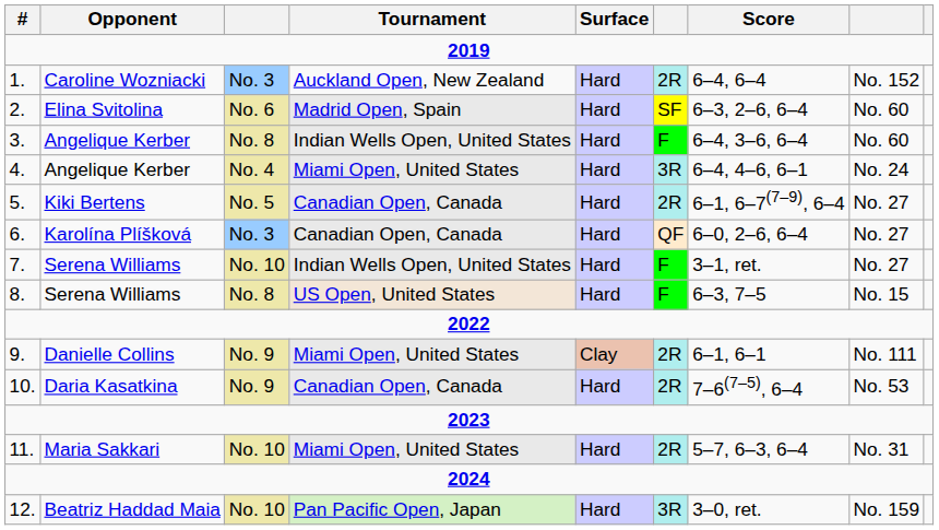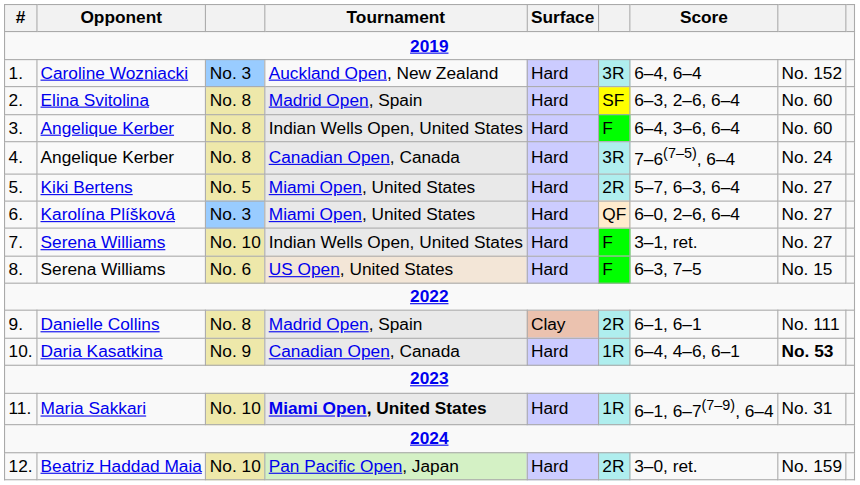1. | column 6: 2R -> 3R
2. | column 3: No. 6 -> No. 8
4. | column 3: No. 4 -> No. 8
4. | Tournament: Miami Open, United States -> Canadian Open, Canada
4. | Score: 6–4, 4–6, 6–1 -> 7–6(7–5), 6–4
5. | Tournament: Canadian Open, Canada -> Miami Open, United States
5. | Score: 6–1, 6–7(7–9), 6–4 -> 5–7, 6–3, 6–4
6. | Tournament: Canadian Open, Canada -> Miami Open, United States
8. | column 3: No. 8 -> No. 6
9. | column 3: No. 9 -> No. 8
9. | Tournament: Miami Open, United States -> Madrid Open, Spain
10. | column 6: 2R -> 1R
10. | Score: 7–6(7–5), 6–4 -> 6–4, 4–6, 6–1
10. | column 8: normal -> bold
11. | Tournament: normal -> bold
11. | column 6: 2R -> 1R
11. | Score: 5–7, 6–3, 6–4 -> 6–1, 6–7(7–9), 6–4
12. | column 6: 3R -> 2R
